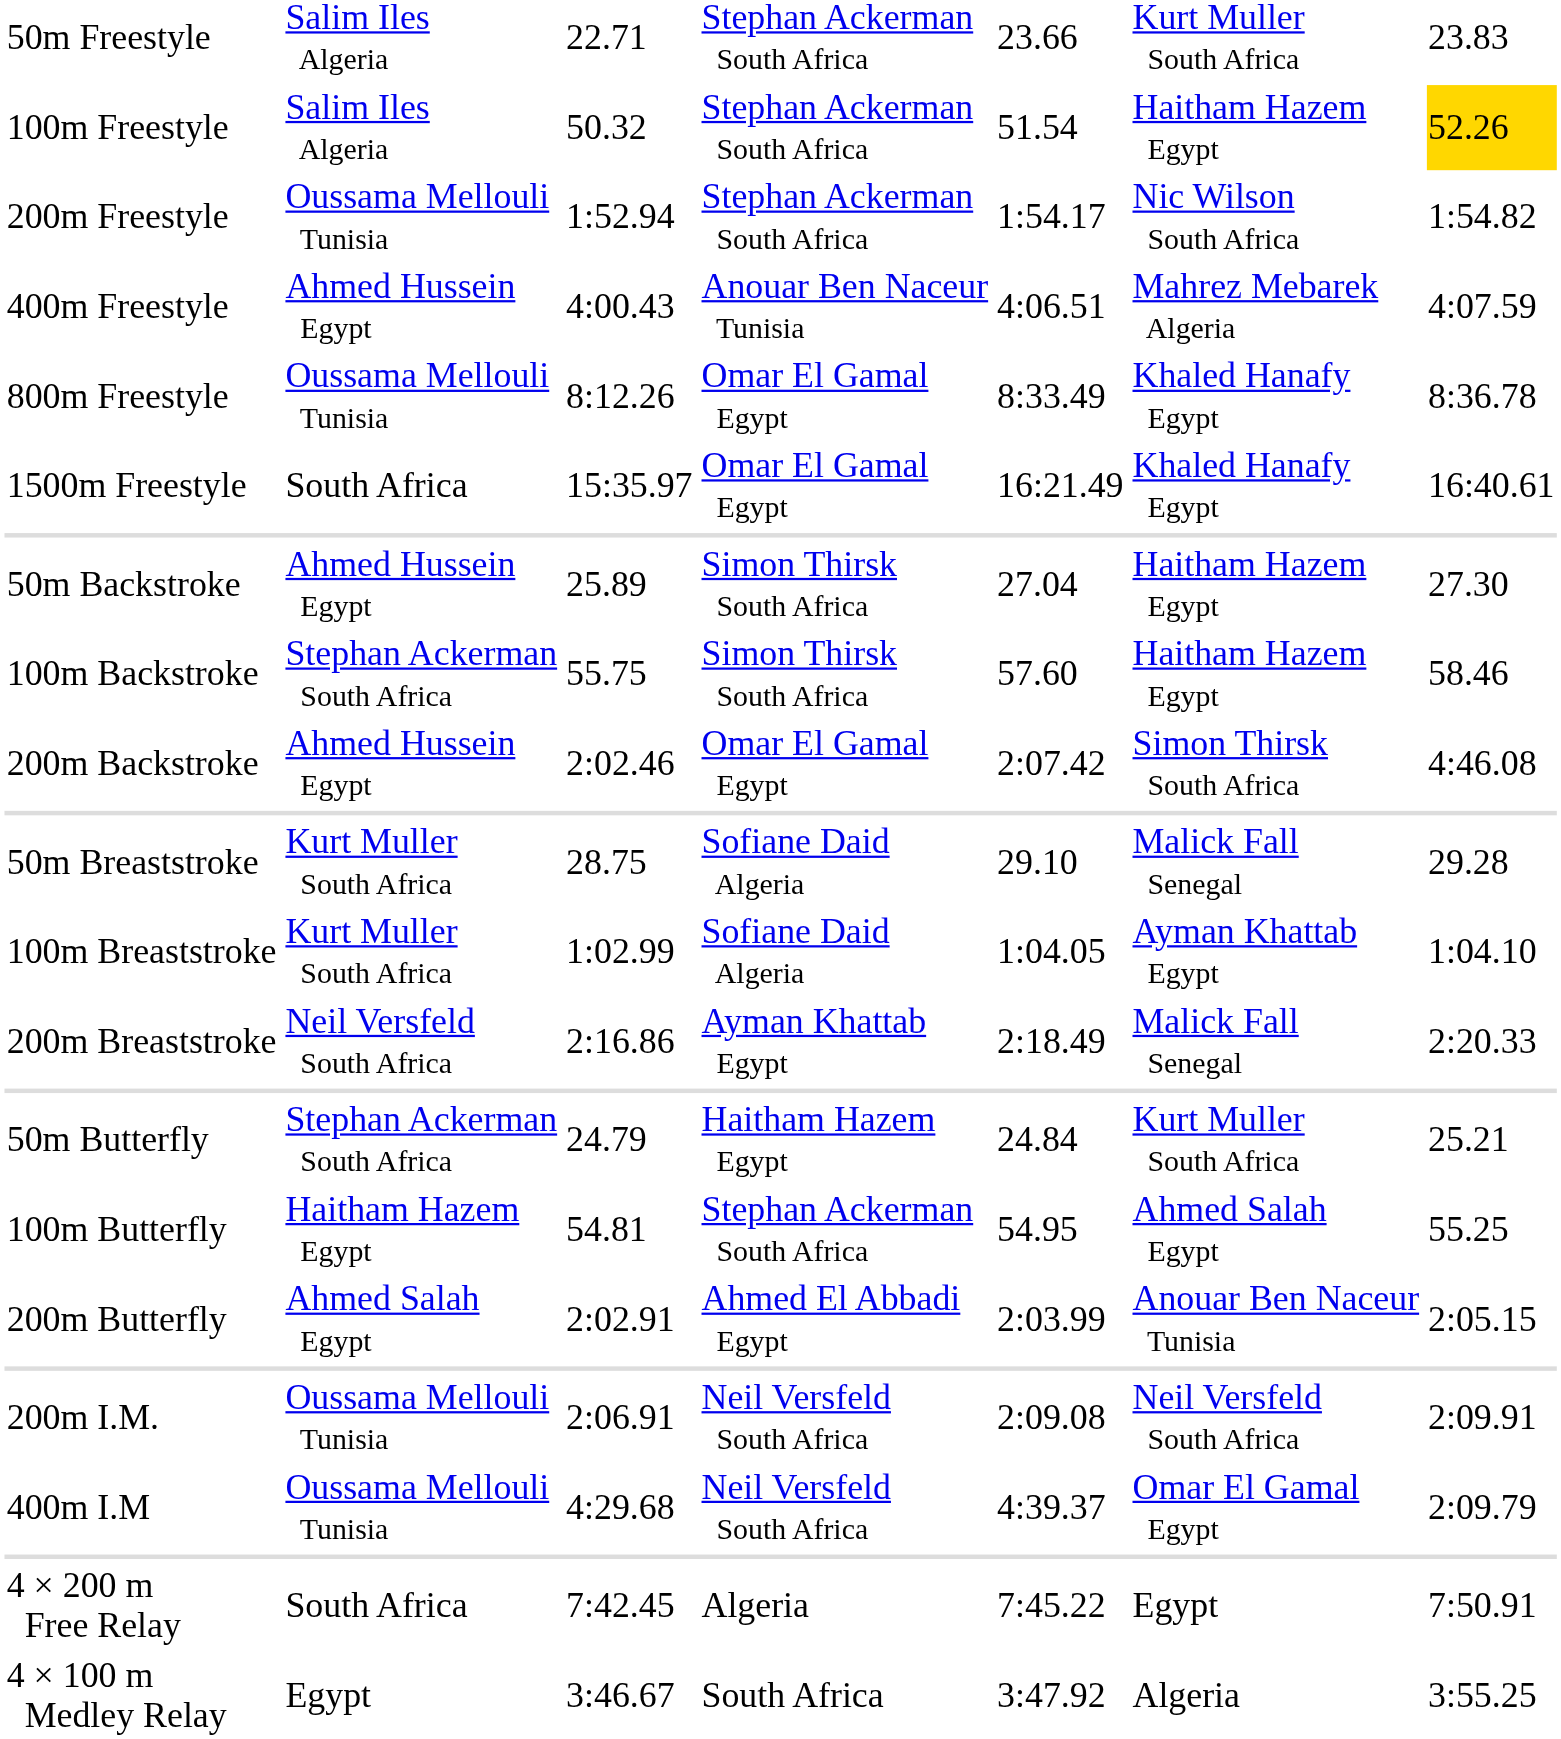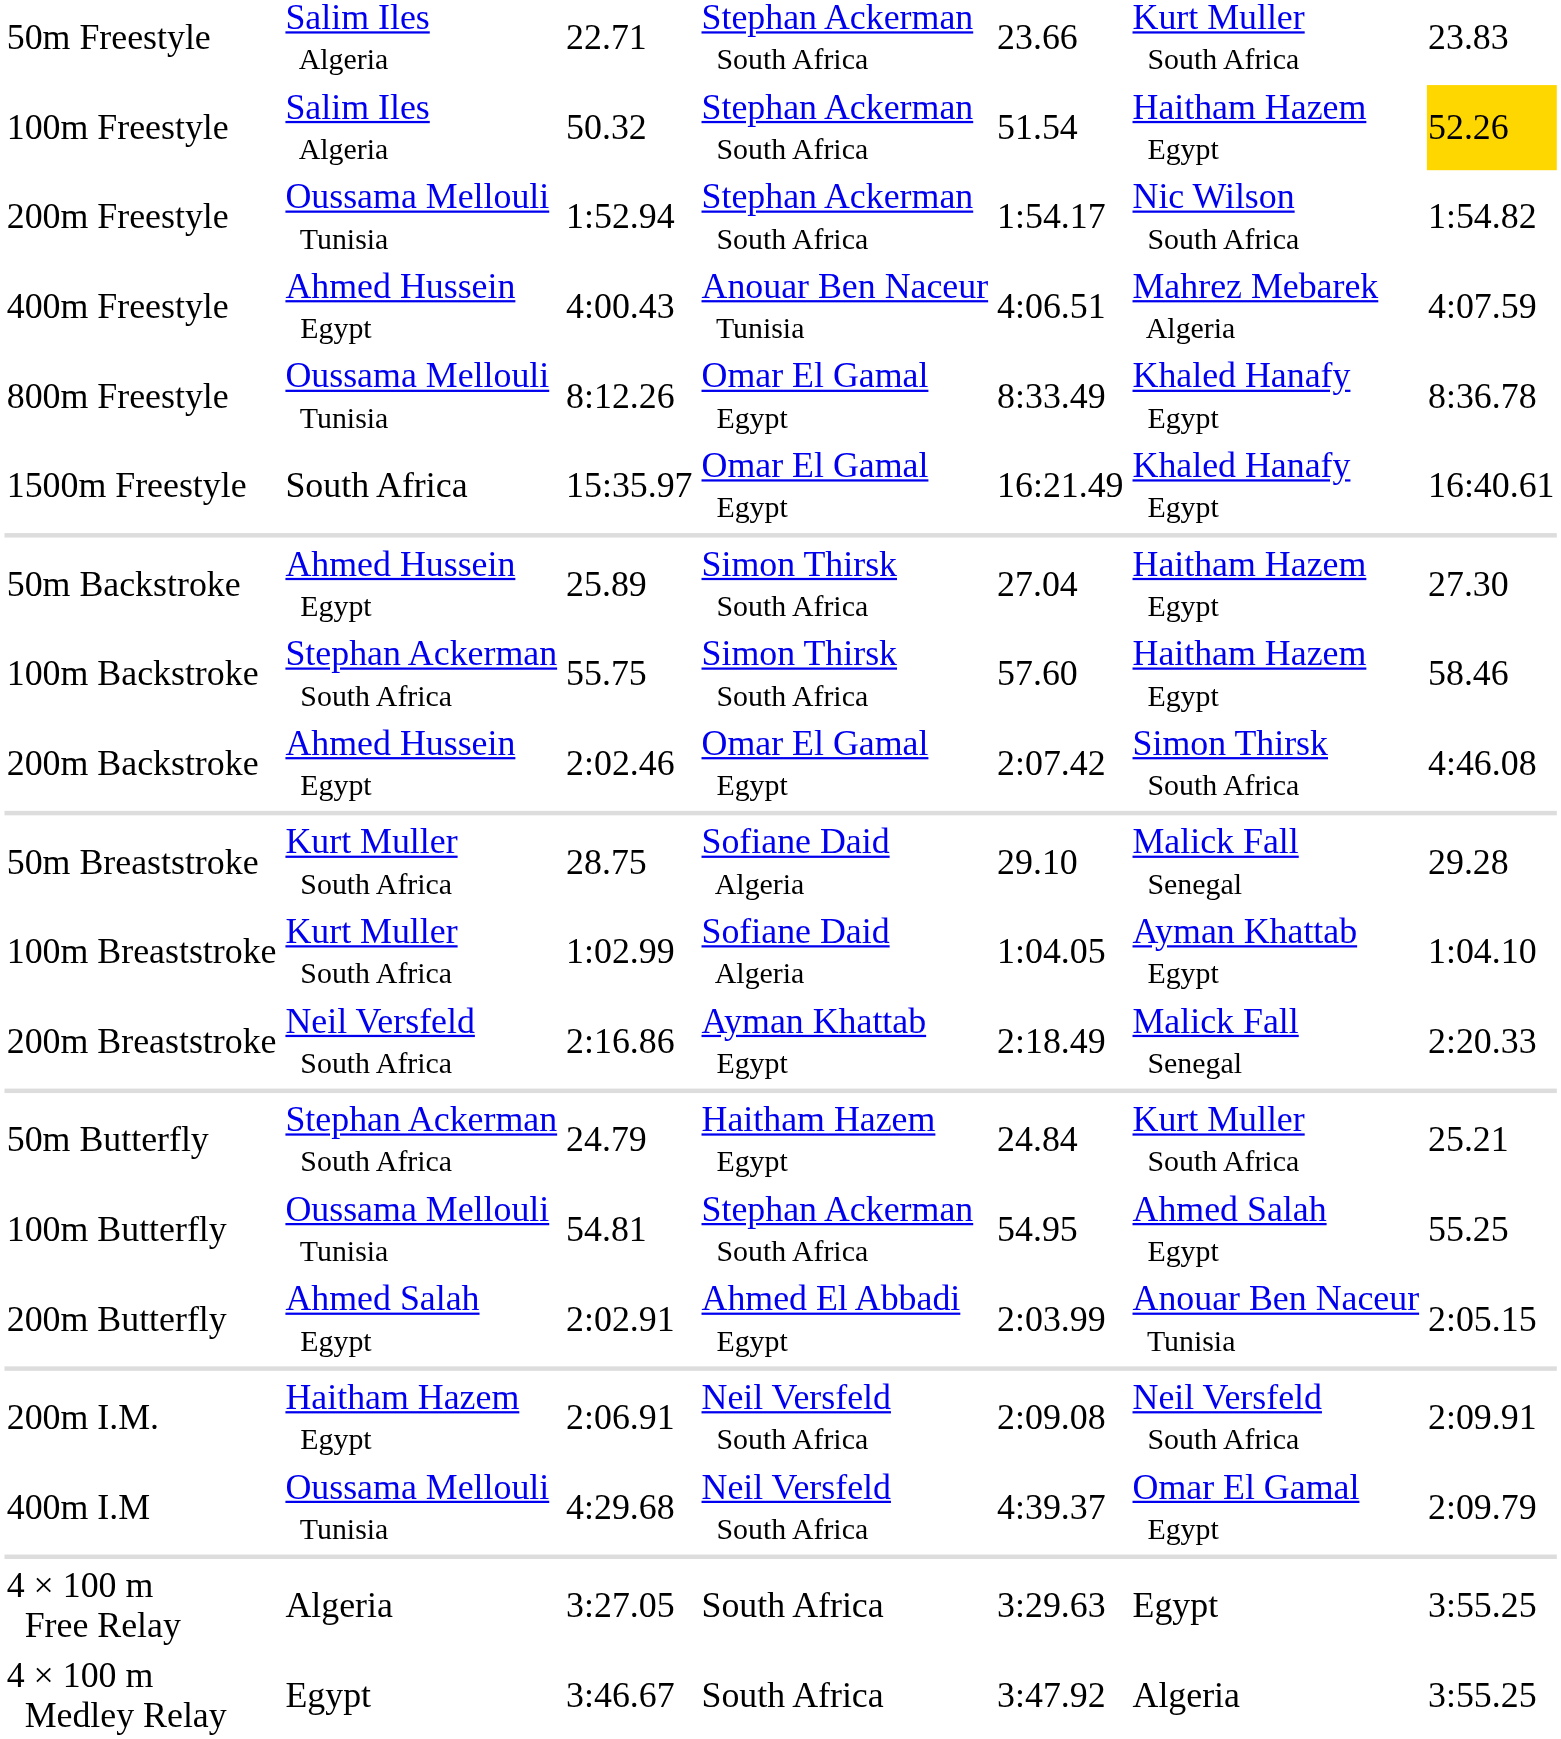100m Butterfly | column 2: Haitham Hazem Egypt -> Oussama Mellouli Tunisia
200m I.M. | column 2: Oussama Mellouli Tunisia -> Haitham Hazem Egypt
+ row: 4 × 100 m Free Relay | Algeria | 3:27.05 | South Africa | 3:29.63 | Egypt | 3:55.25
- row: 4 × 200 m Free Relay | South Africa | 7:42.45 | Algeria | 7:45.22 | Egypt | 7:50.91
